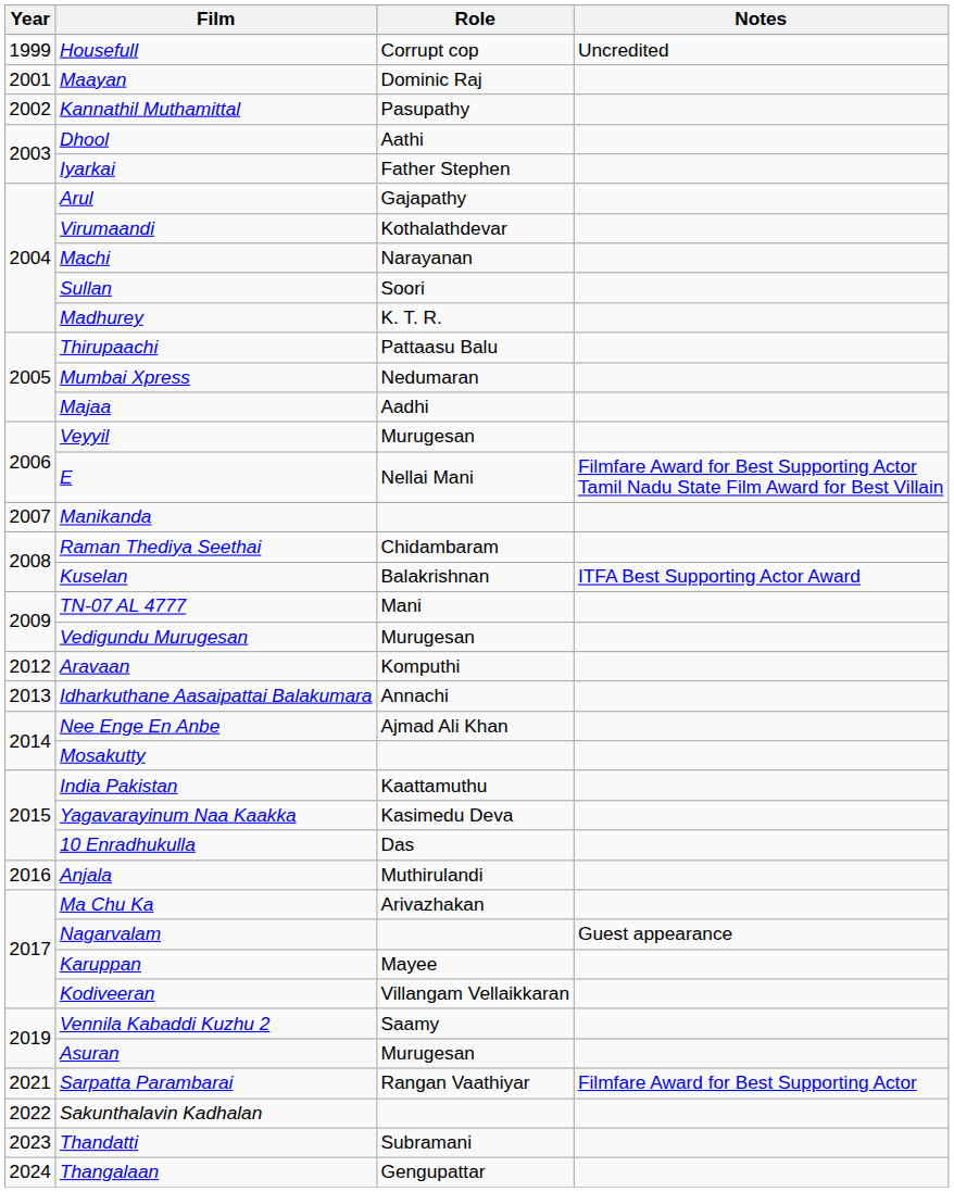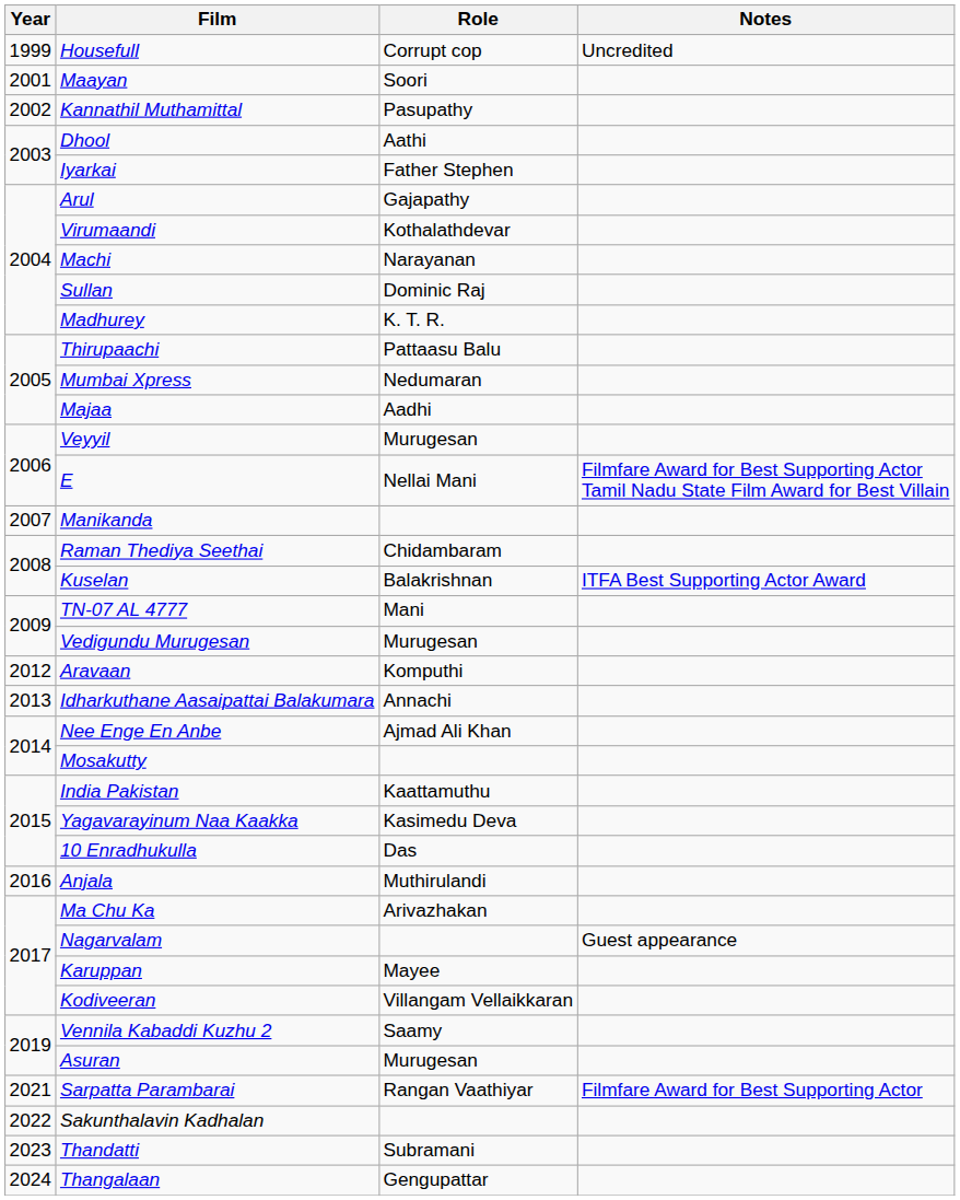Maayan | Role: Dominic Raj -> Soori
Sullan | Role: Soori -> Dominic Raj
